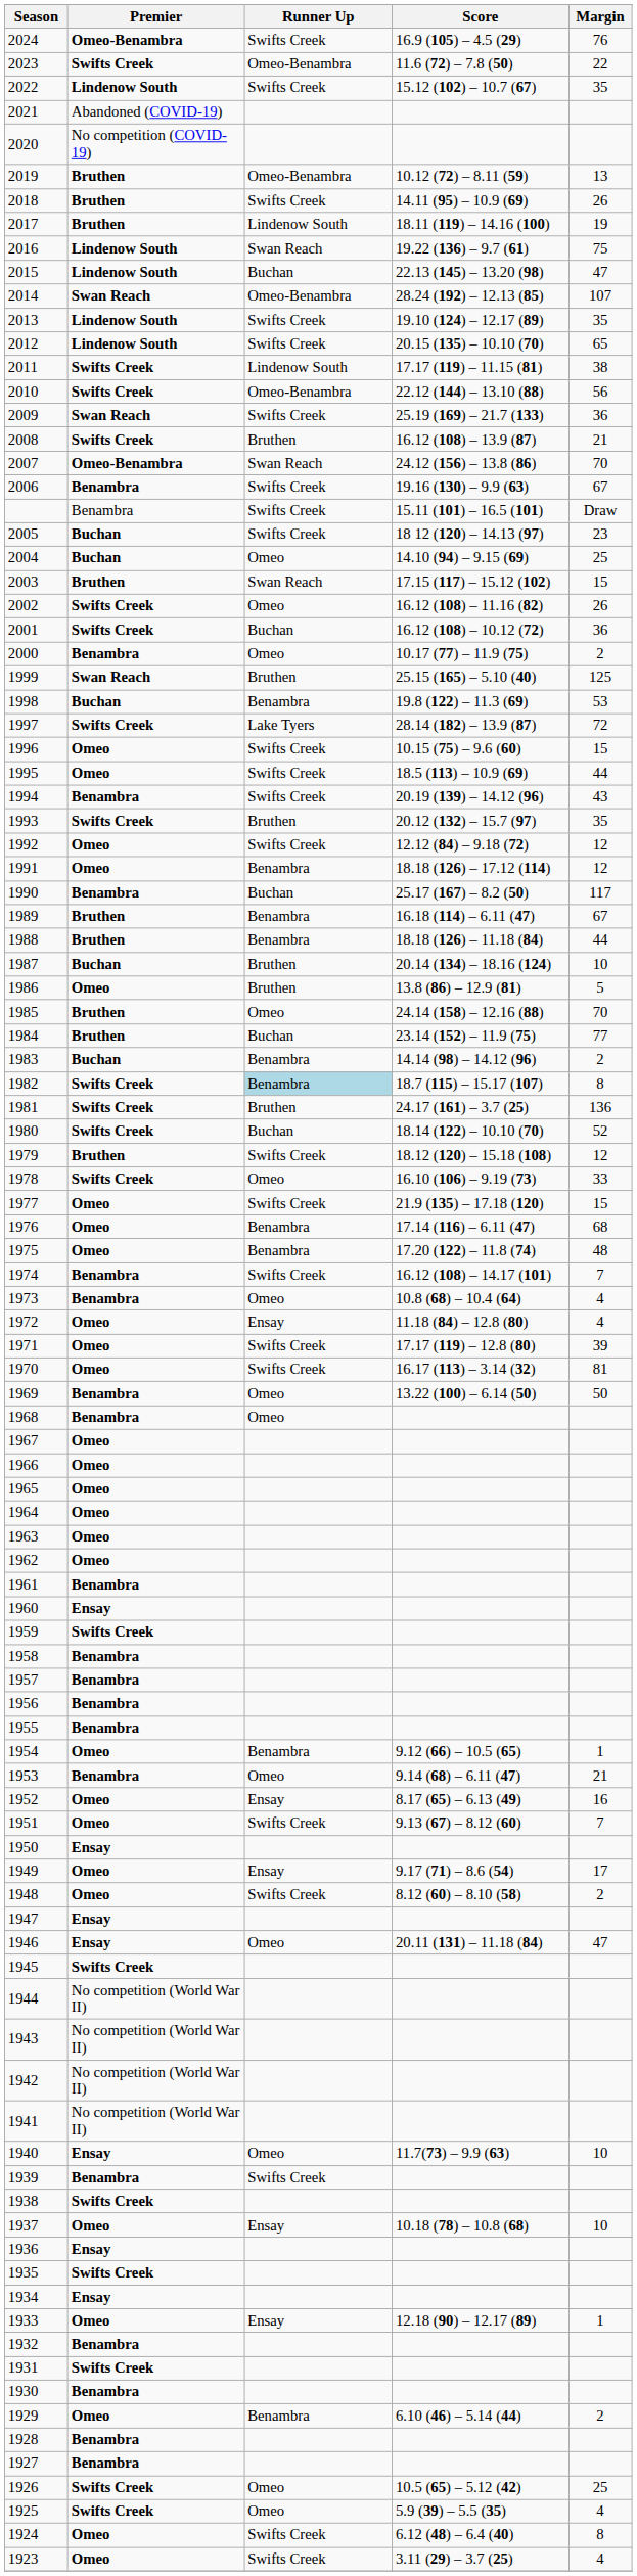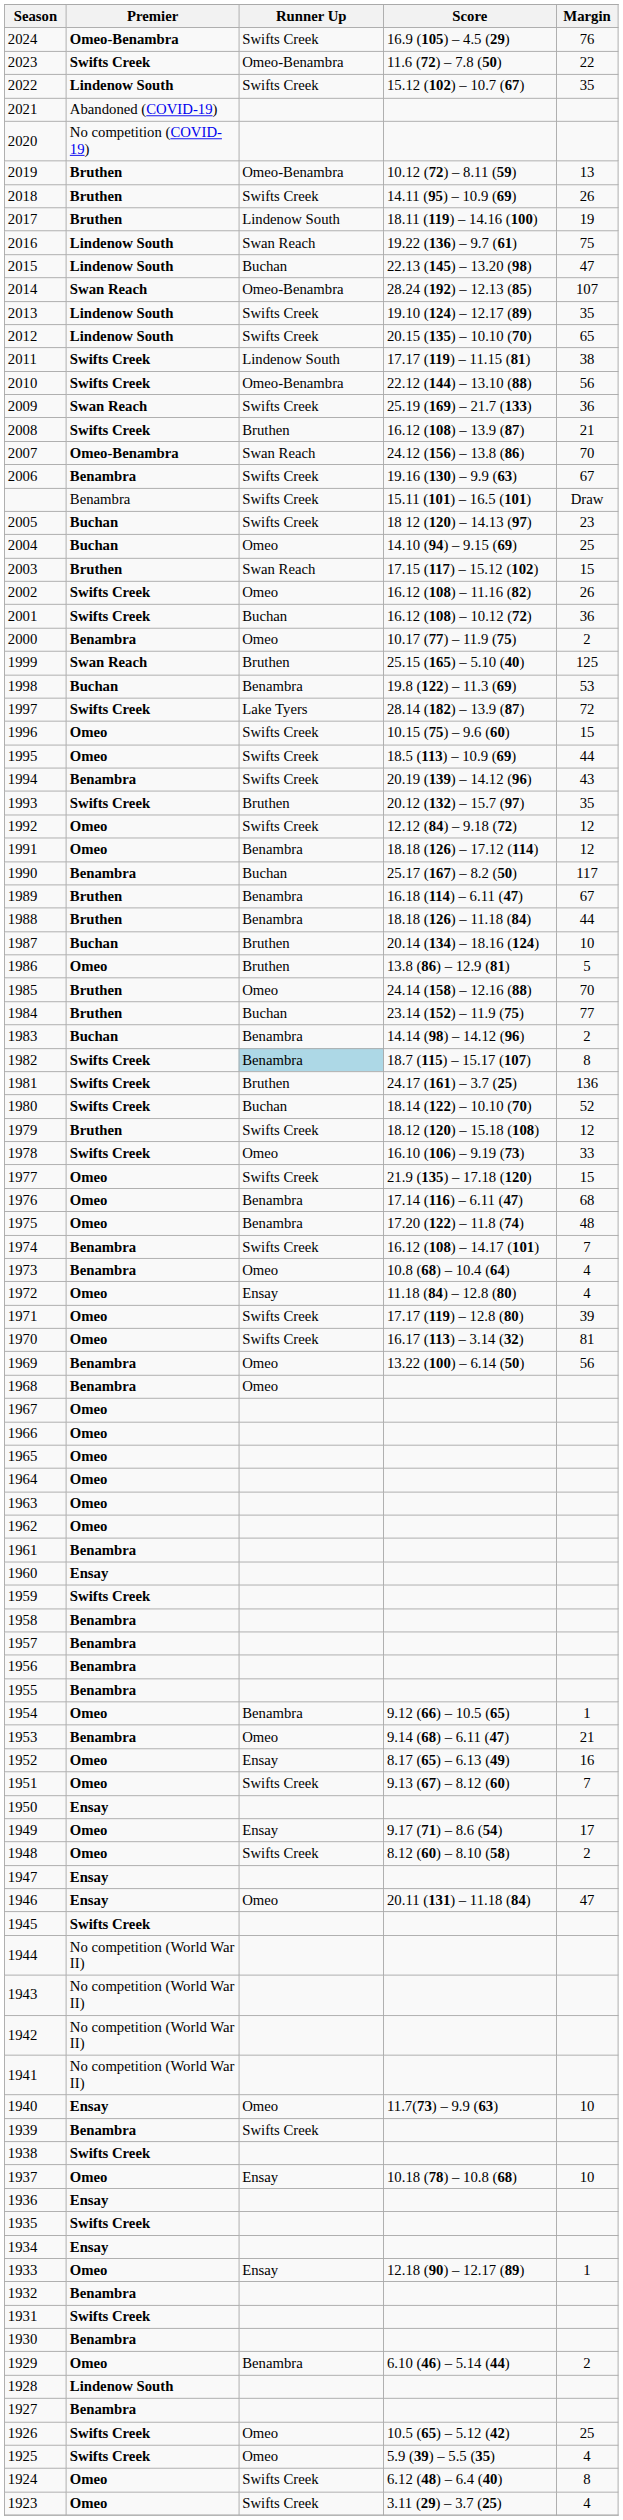1969 | Margin: 50 -> 56
1928 | Premier: Benambra -> Lindenow South
